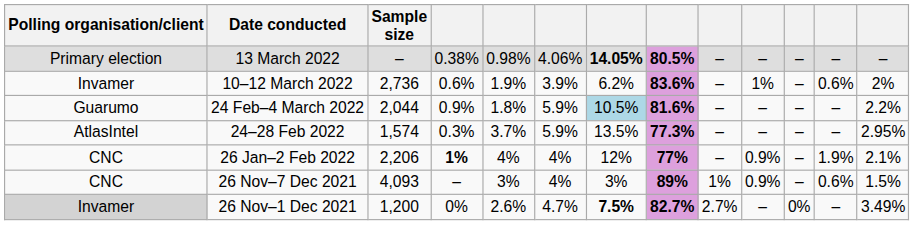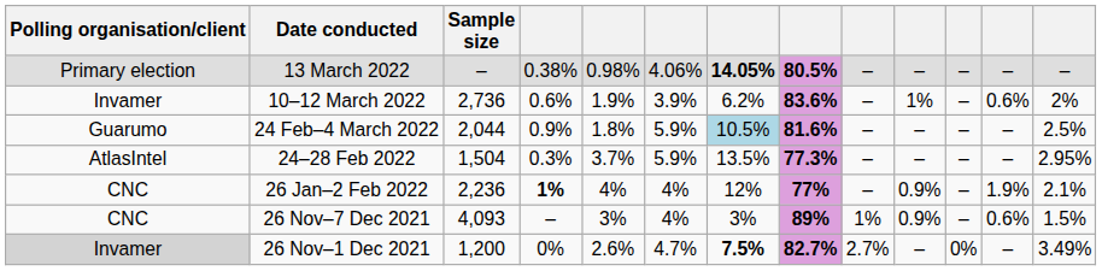24 Feb–4 March 2022 | column 13: 2.2% -> 2.5%
24–28 Feb 2022 | Sample size: 1,574 -> 1,504
26 Jan–2 Feb 2022 | Sample size: 2,206 -> 2,236
